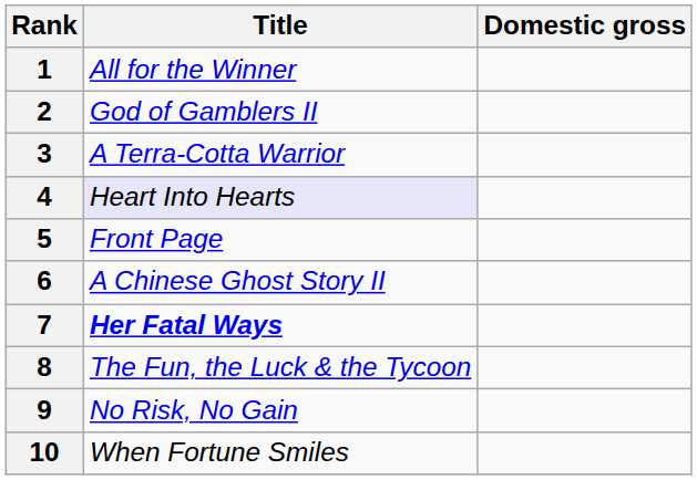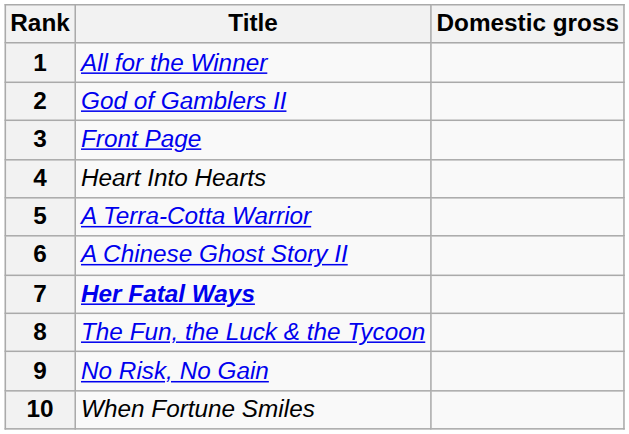3 | Title: A Terra-Cotta Warrior -> Front Page
4 | Title: lavender background -> no background
5 | Title: Front Page -> A Terra-Cotta Warrior
